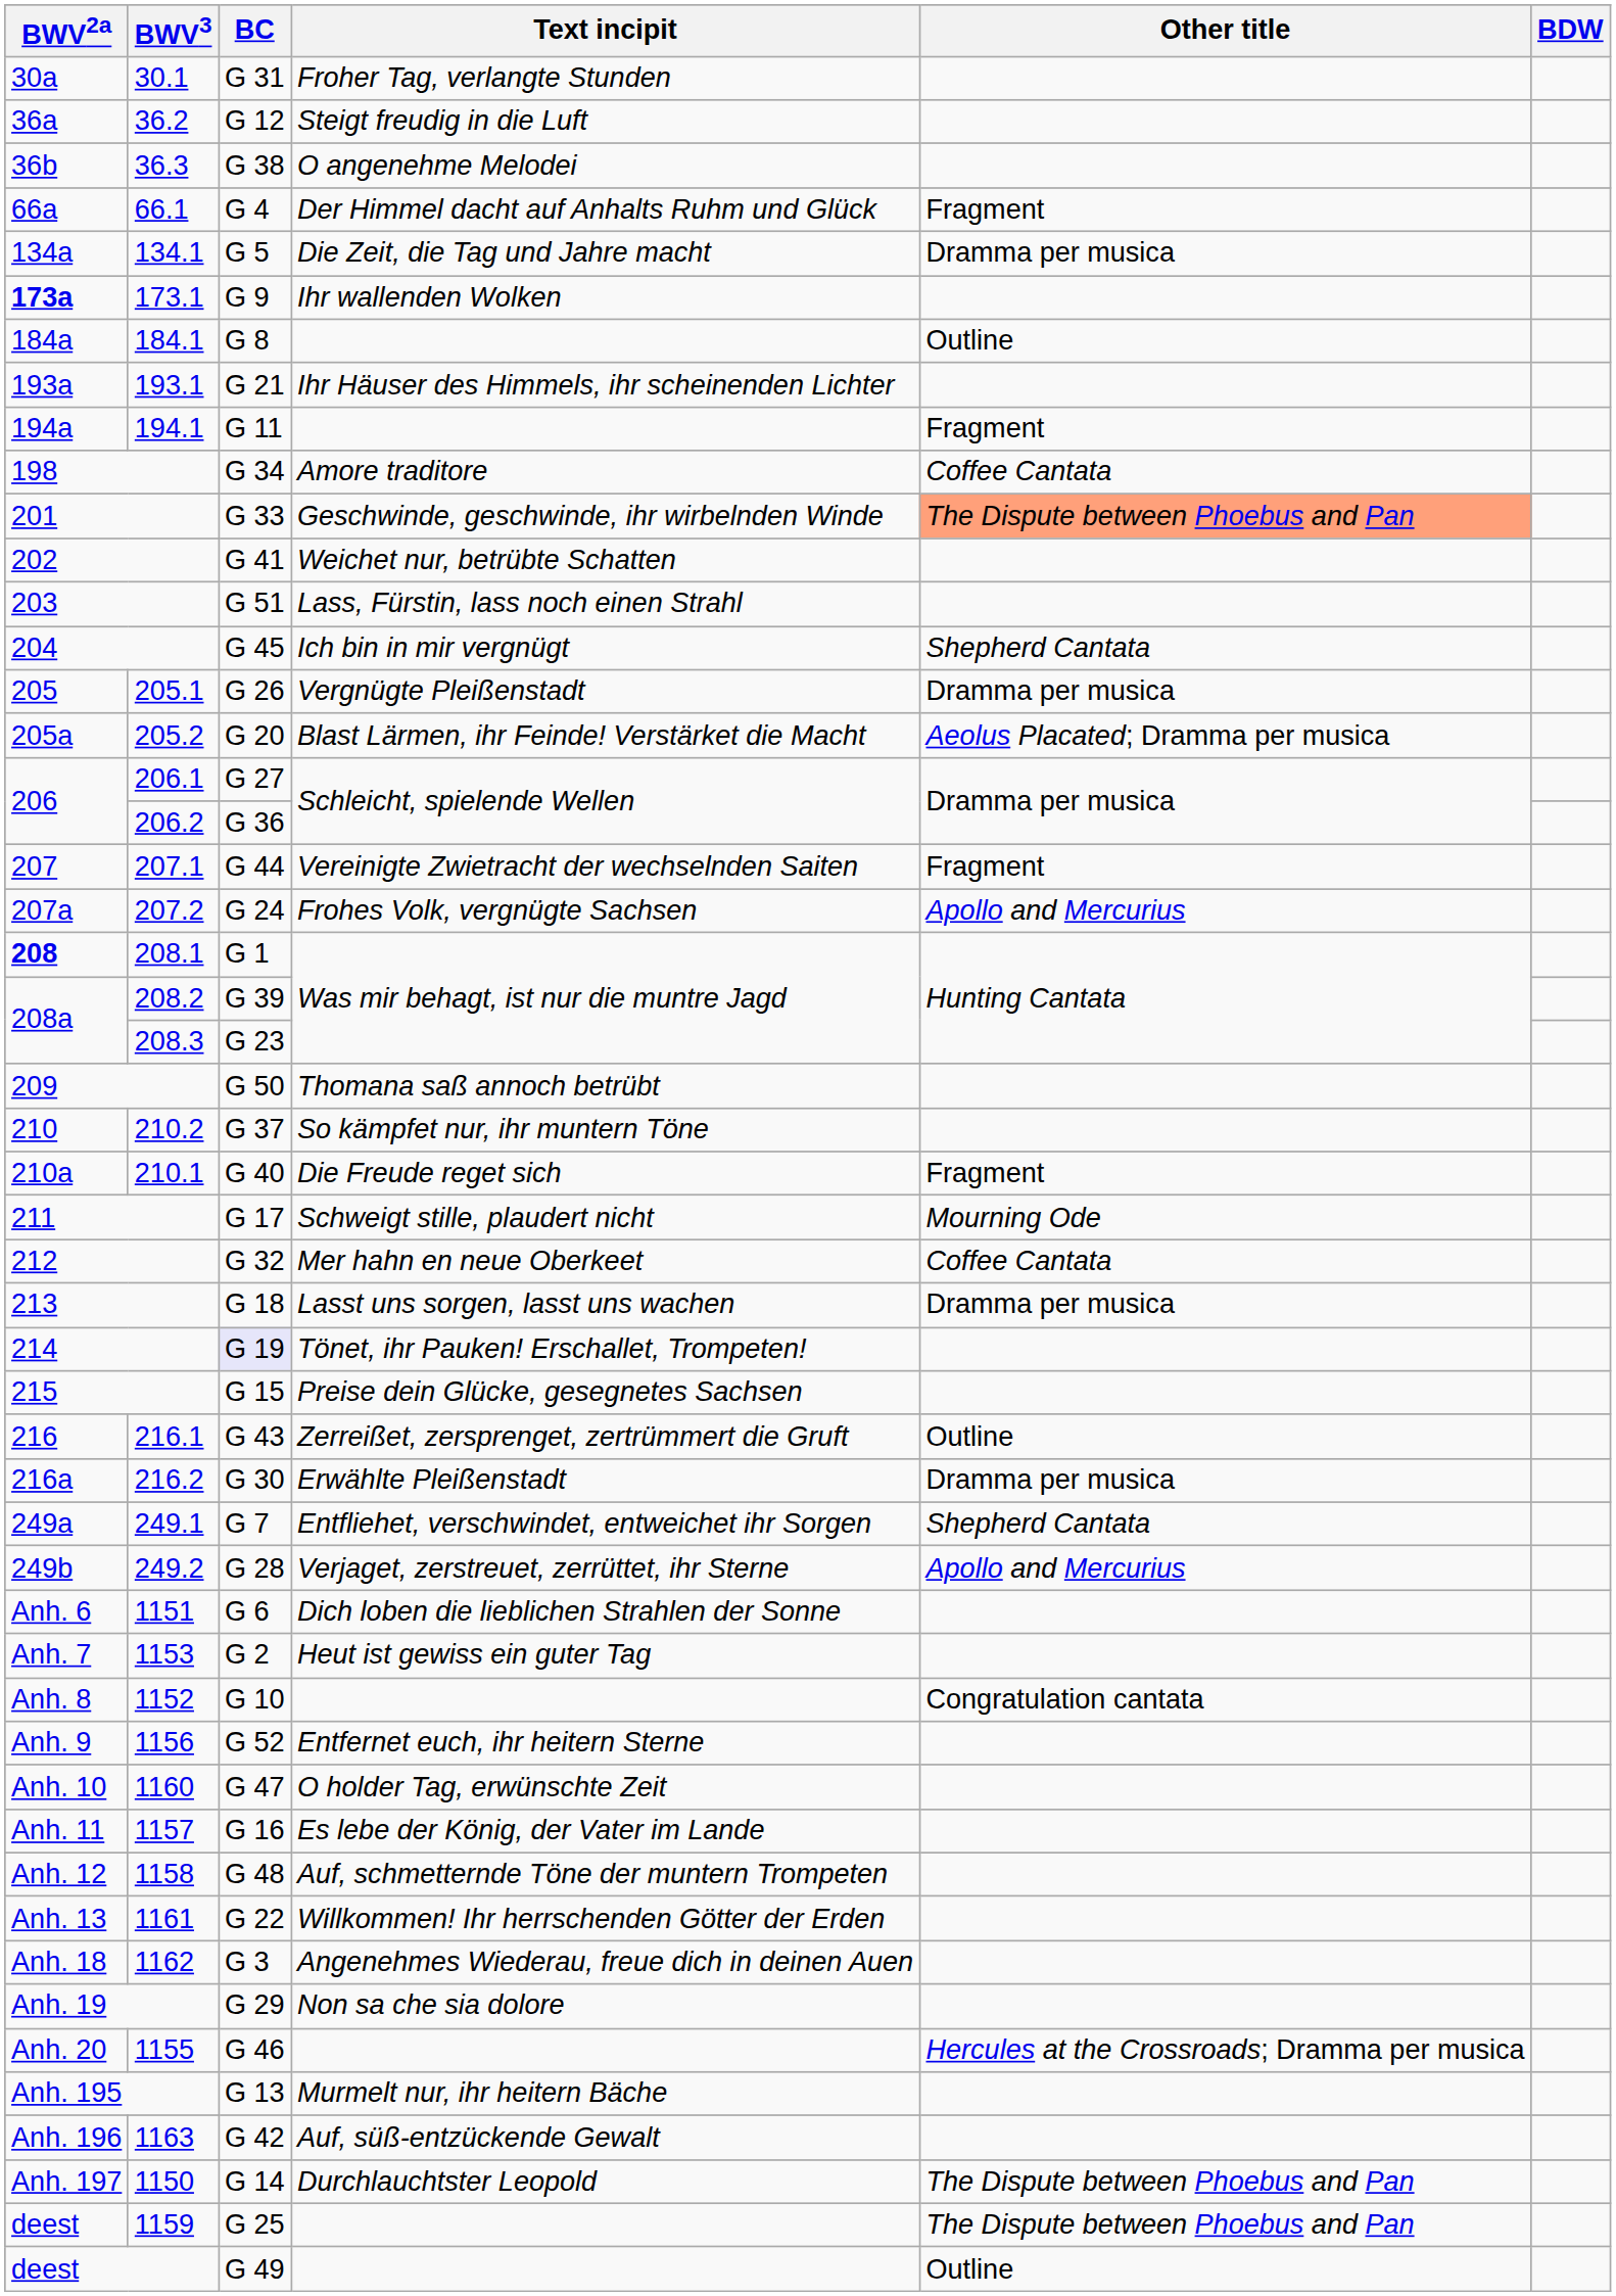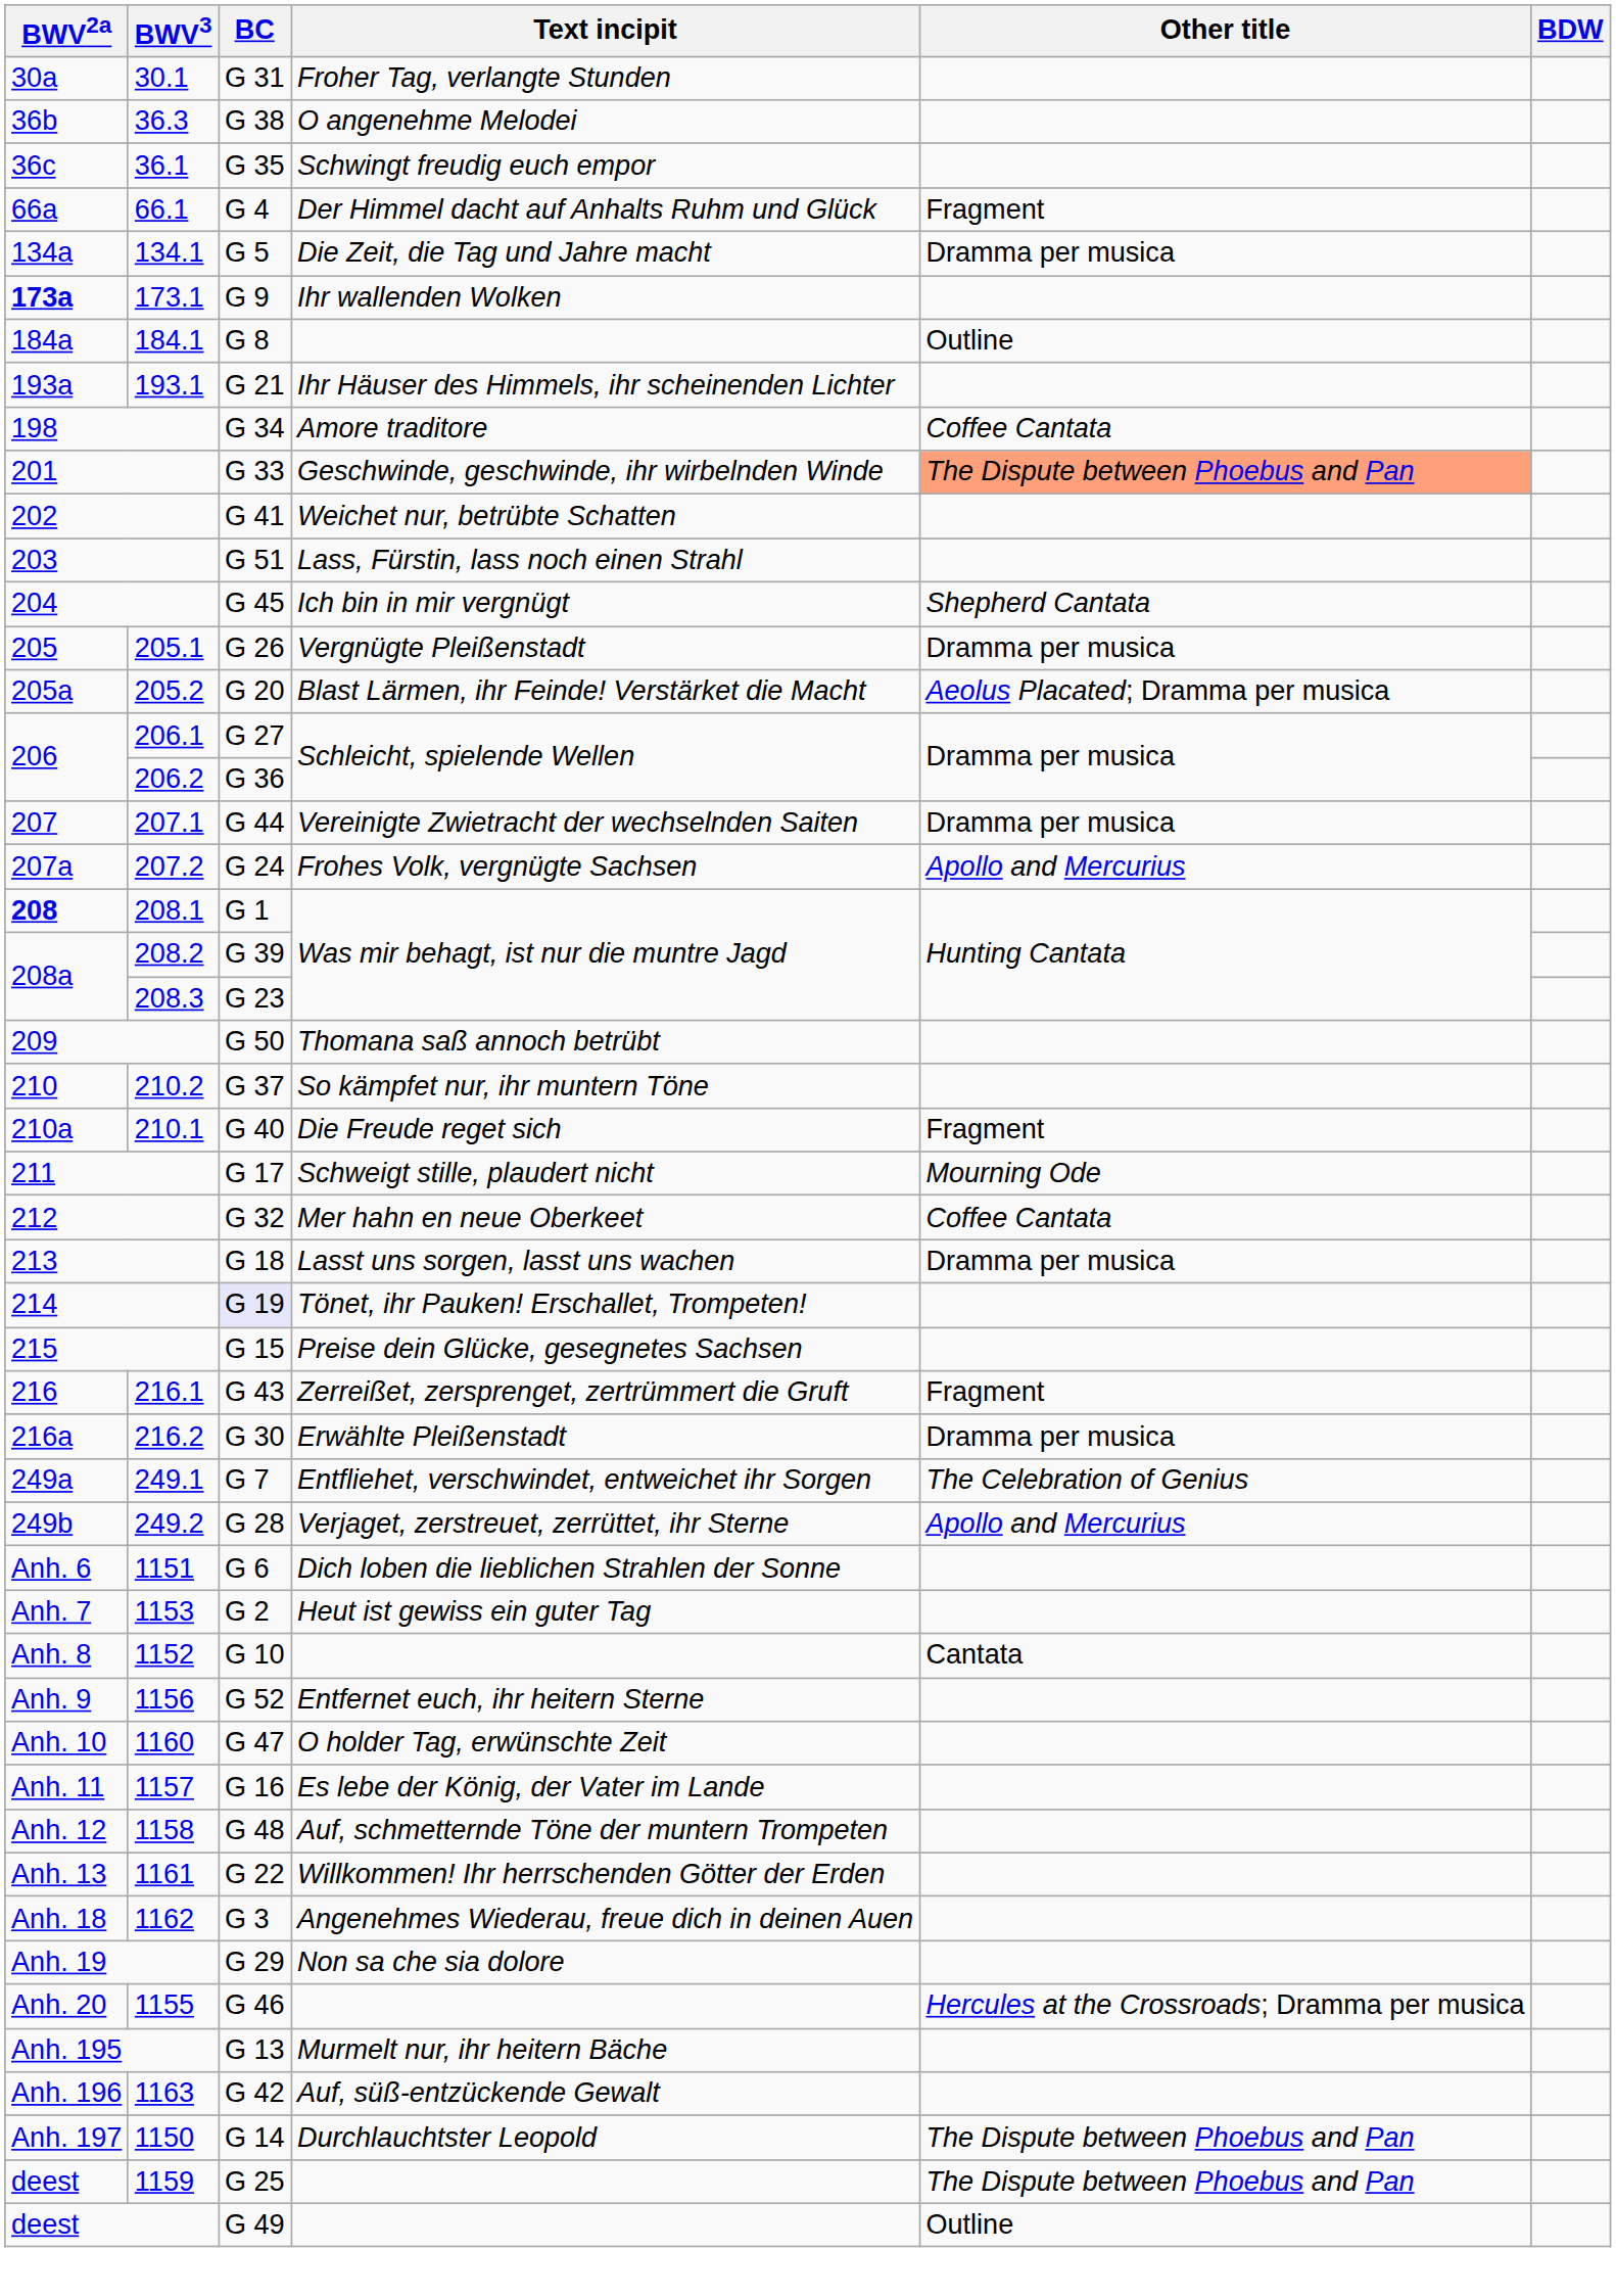- row: 36a | 36.2 | G 12 | Steigt freudig in die Luft
+ row: 36c | 36.1 | G 35 | Schwingt freudig euch empor
- row: 194a | 194.1 | G 11 | Fragment
207.1 | Other title: Fragment -> Dramma per musica
216.1 | Other title: Outline -> Fragment
249.1 | Other title: Shepherd Cantata -> The Celebration of Genius
1152 | Other title: Congratulation cantata -> Cantata
